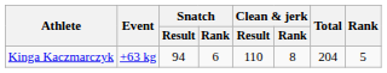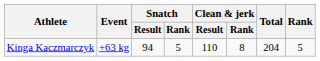Kinga Kaczmarczyk | Snatch / Rank: 6 -> 5
